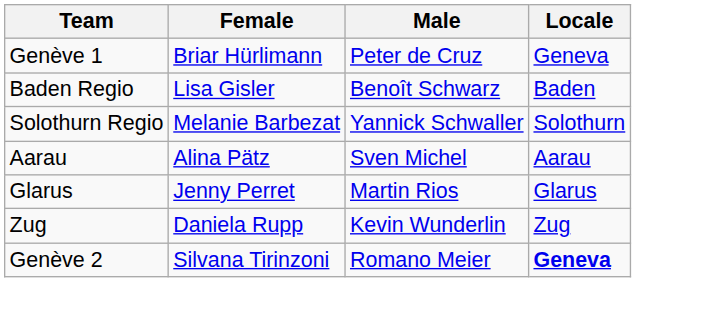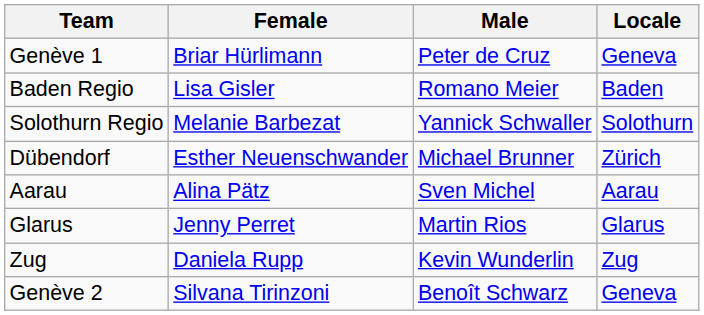Baden Regio | Male: Benoît Schwarz -> Romano Meier
+ row: Dübendorf | Esther Neuenschwander | Michael Brunner | Zürich
Genève 2 | Male: Romano Meier -> Benoît Schwarz
Genève 2 | Locale: bold -> normal
